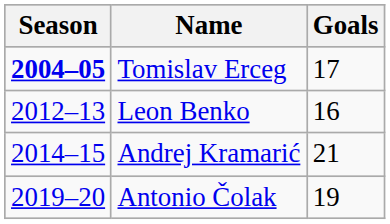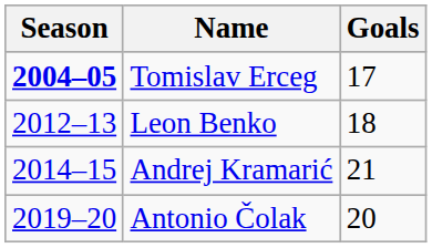Leon Benko | Goals: 16 -> 18
Antonio Čolak | Goals: 19 -> 20
